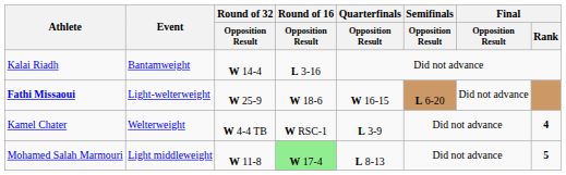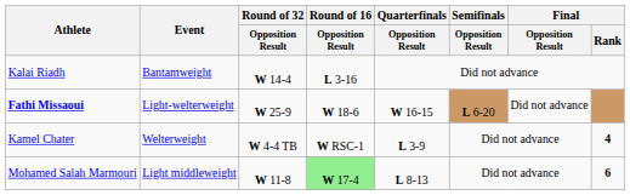Mohamed Salah Marmouri | Final / Rank: 5 -> 6
